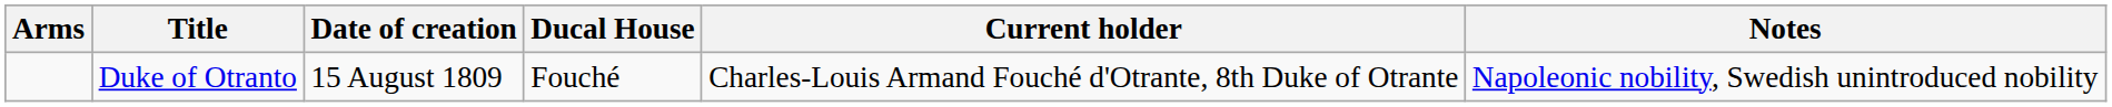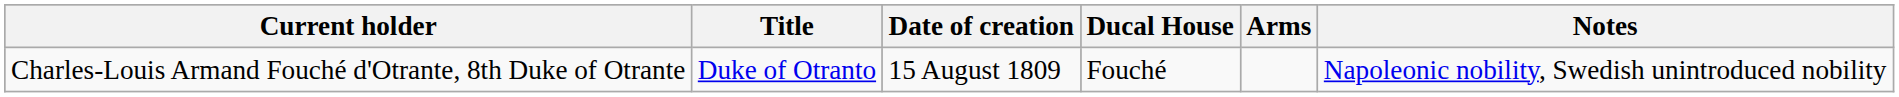columns swapped: Arms <-> Current holder
